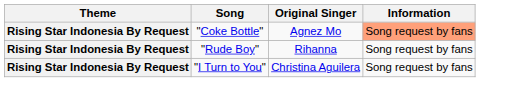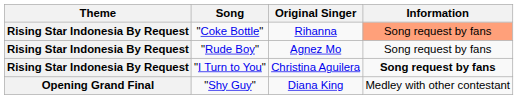"Coke Bottle" | Original Singer: Agnez Mo -> Rihanna
"Rude Boy" | Original Singer: Rihanna -> Agnez Mo
"I Turn to You" | Information: normal -> bold
+ row: Opening Grand Final | "Shy Guy" | Diana King | Medley with other contestant
